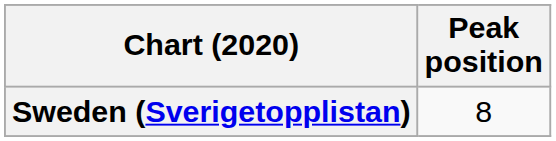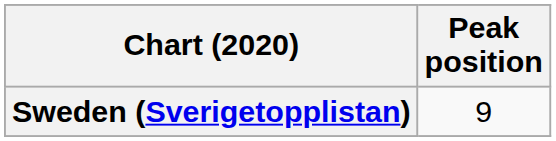Sweden (Sverigetopplistan) | Peak position: 8 -> 9
